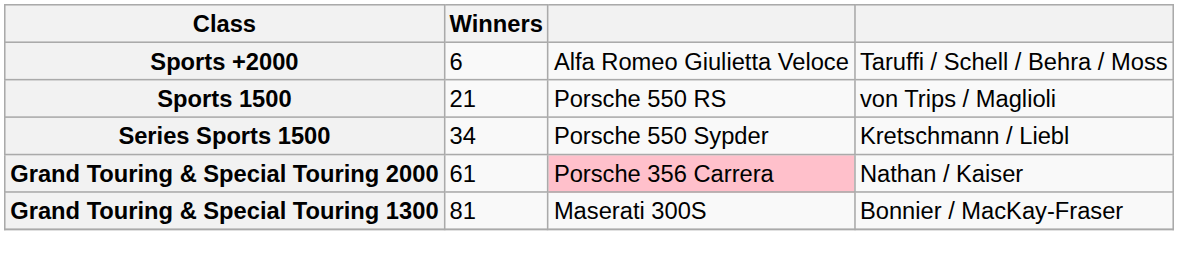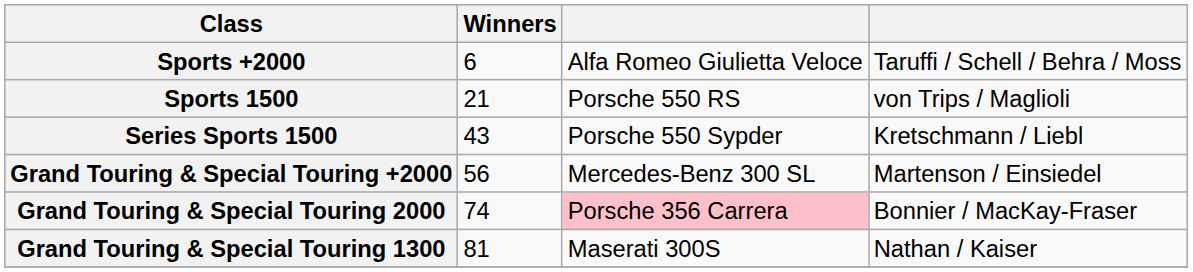Series Sports 1500 | Winners: 34 -> 43
+ row: Grand Touring & Special Touring +2000 | 56 | Mercedes-Benz 300 SL | Martenson / Einsiedel
Grand Touring & Special Touring 2000 | Winners: 61 -> 74
Grand Touring & Special Touring 2000 | column 4: Nathan / Kaiser -> Bonnier / MacKay-Fraser
Grand Touring & Special Touring 1300 | column 4: Bonnier / MacKay-Fraser -> Nathan / Kaiser
